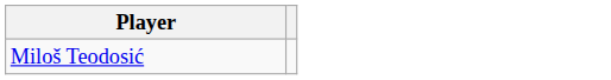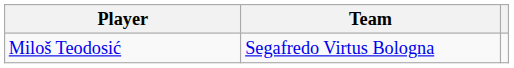+ column: Team | Segafredo Virtus Bologna
